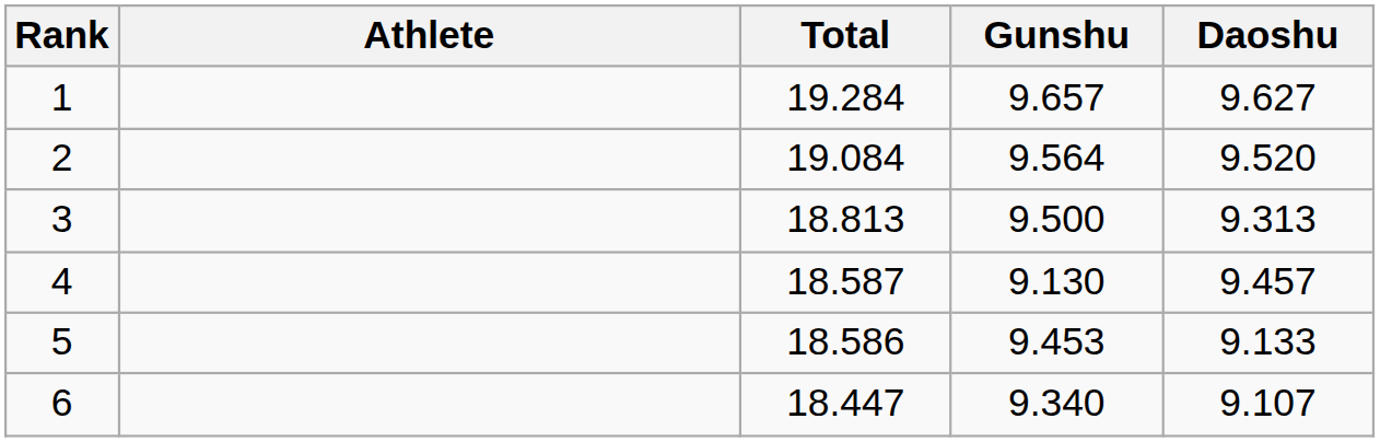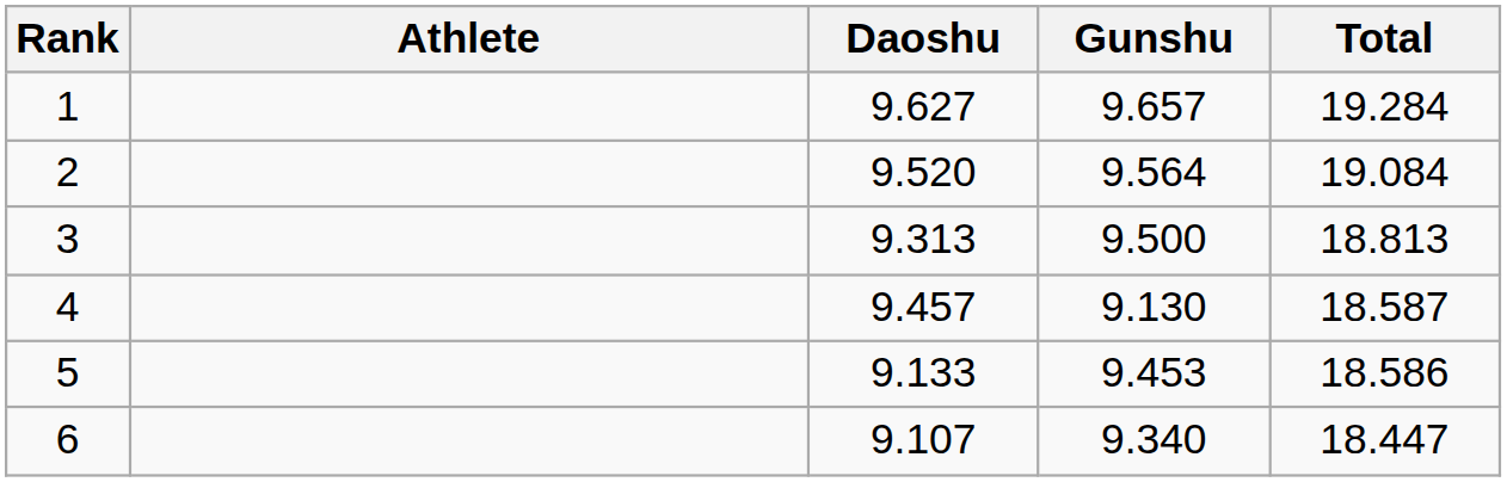columns swapped: Daoshu <-> Total
